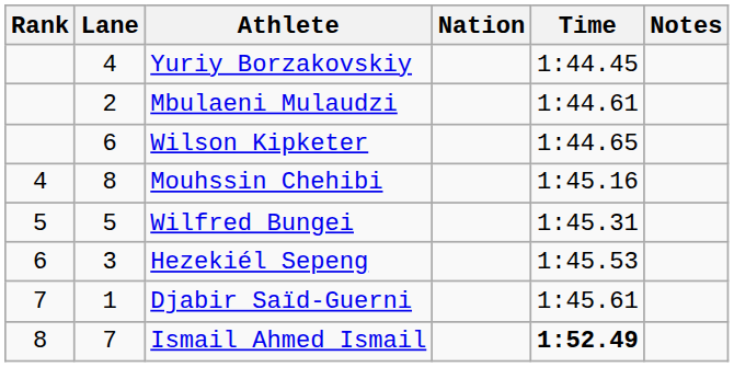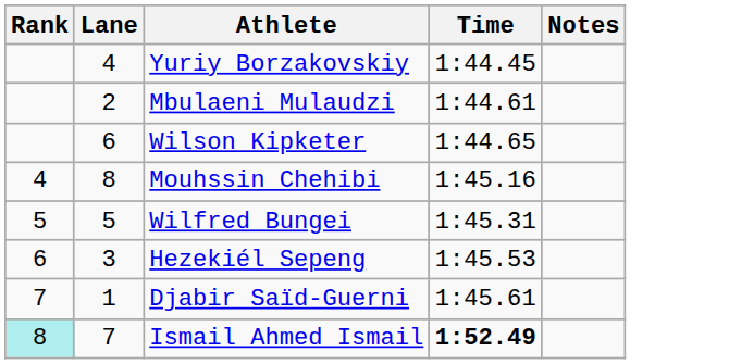- column: Nation
Ismail Ahmed Ismail | Rank: no background -> paleturquoise background
